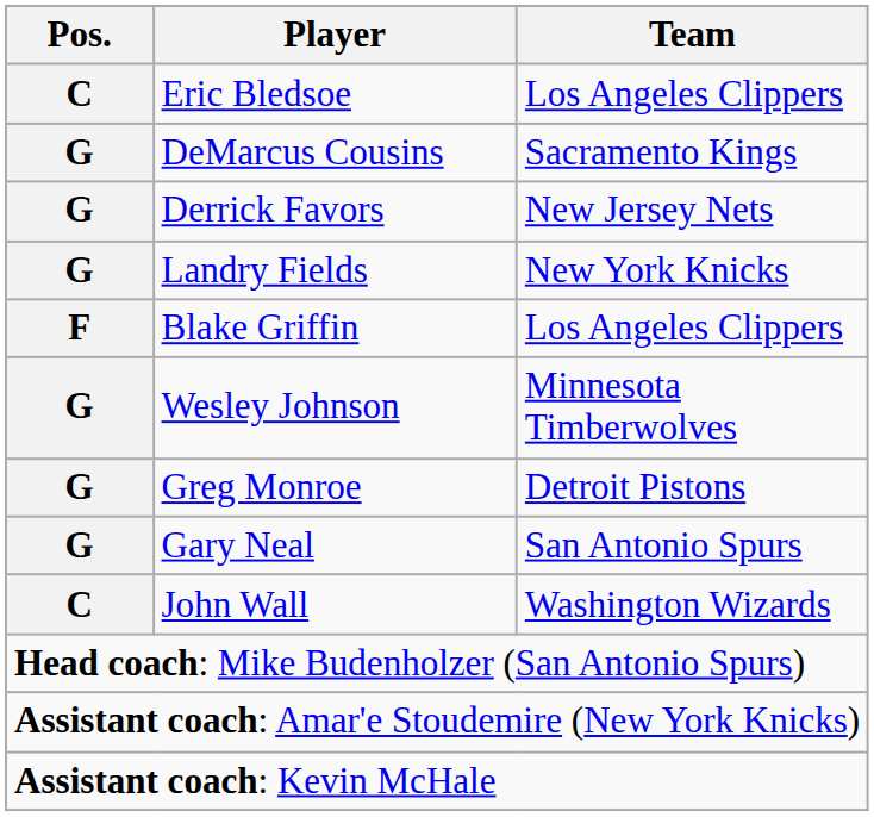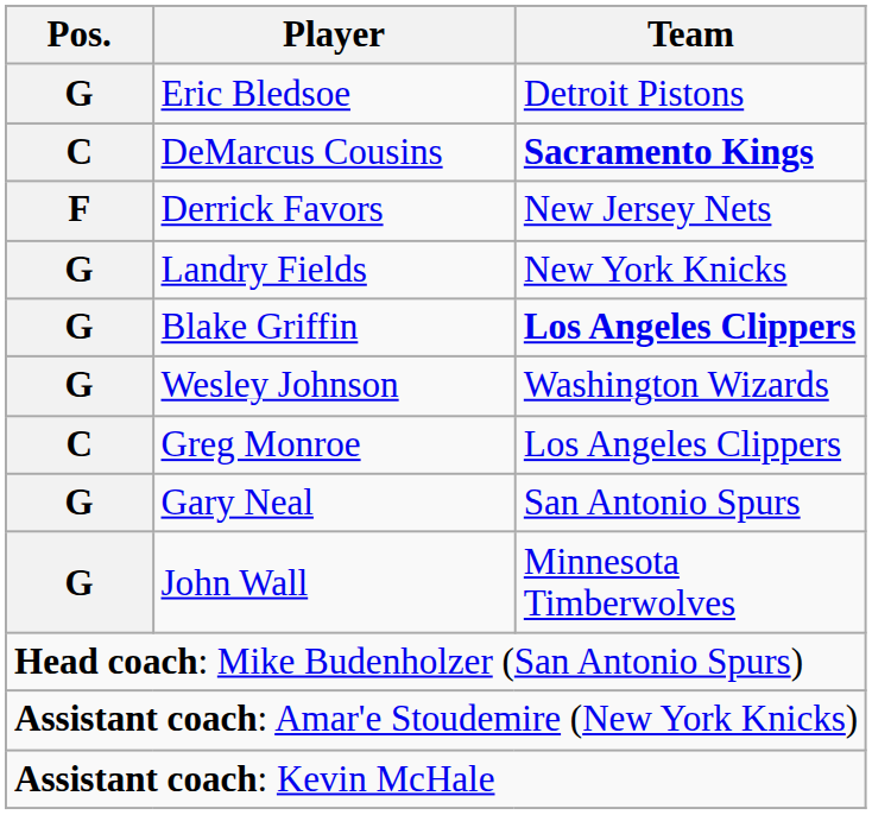Eric Bledsoe | Pos.: C -> G
Eric Bledsoe | Team: Los Angeles Clippers -> Detroit Pistons
DeMarcus Cousins | Pos.: G -> C
DeMarcus Cousins | Team: normal -> bold
Derrick Favors | Pos.: G -> F
Blake Griffin | Pos.: F -> G
Blake Griffin | Team: normal -> bold
Wesley Johnson | Team: Minnesota Timberwolves -> Washington Wizards
Greg Monroe | Pos.: G -> C
Greg Monroe | Team: Detroit Pistons -> Los Angeles Clippers
John Wall | Pos.: C -> G
John Wall | Team: Washington Wizards -> Minnesota Timberwolves
